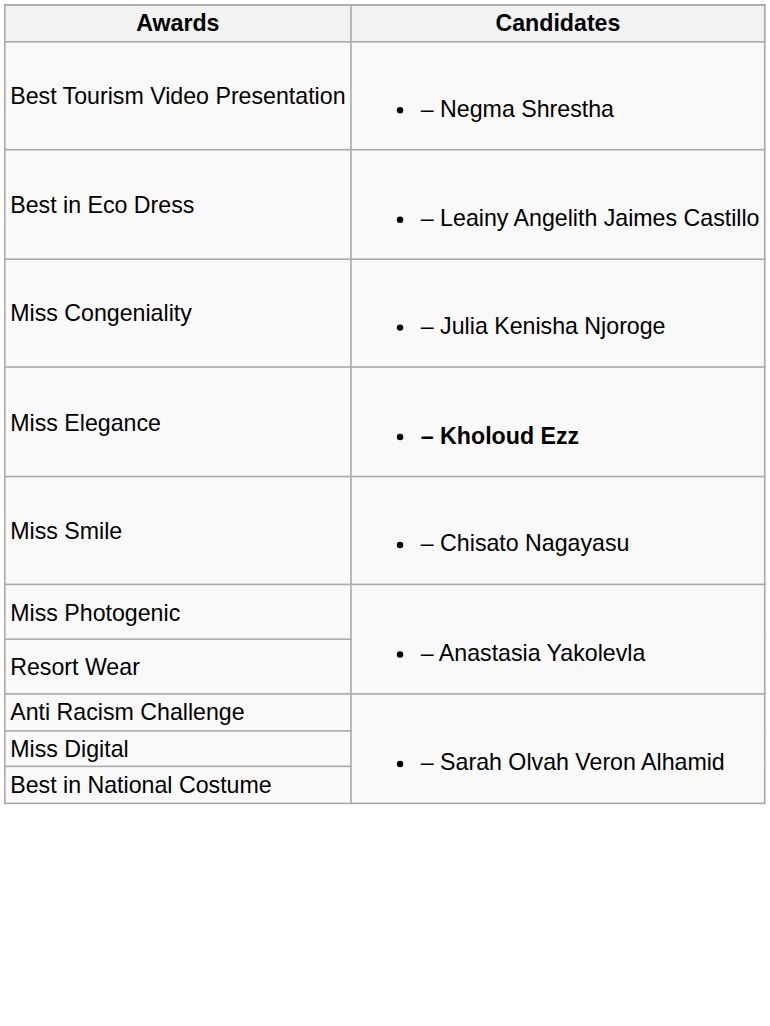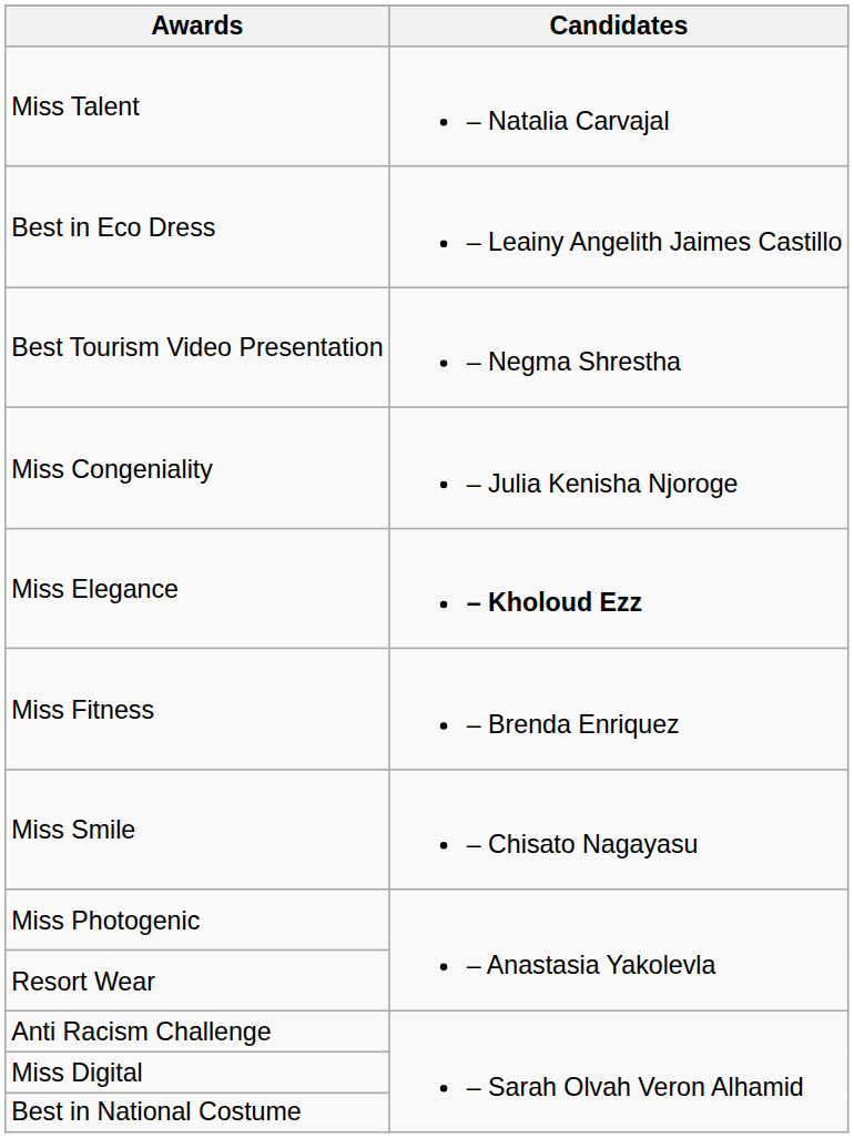+ row: Miss Talent | – Natalia Carvajal
rows swapped: Best Tourism Video Presentation <-> Best in Eco Dress
+ row: Miss Fitness | – Brenda Enriquez
